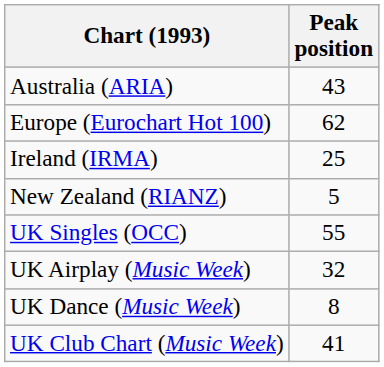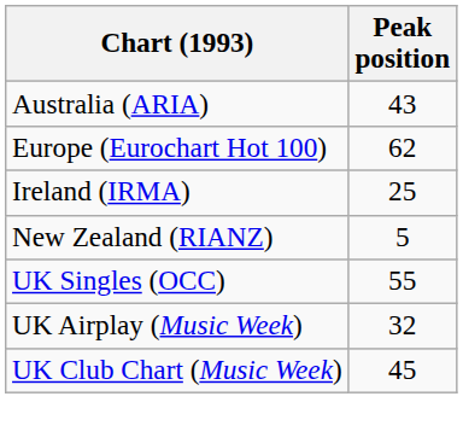- row: UK Dance (Music Week) | 8
UK Club Chart (Music Week) | Peak position: 41 -> 45
